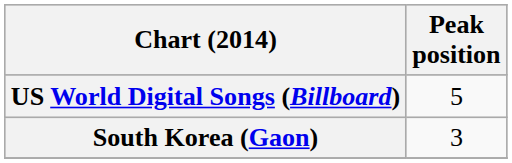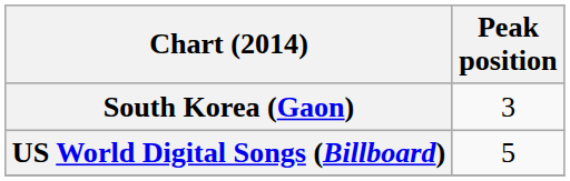rows swapped: South Korea (Gaon) <-> US World Digital Songs (Billboard)
